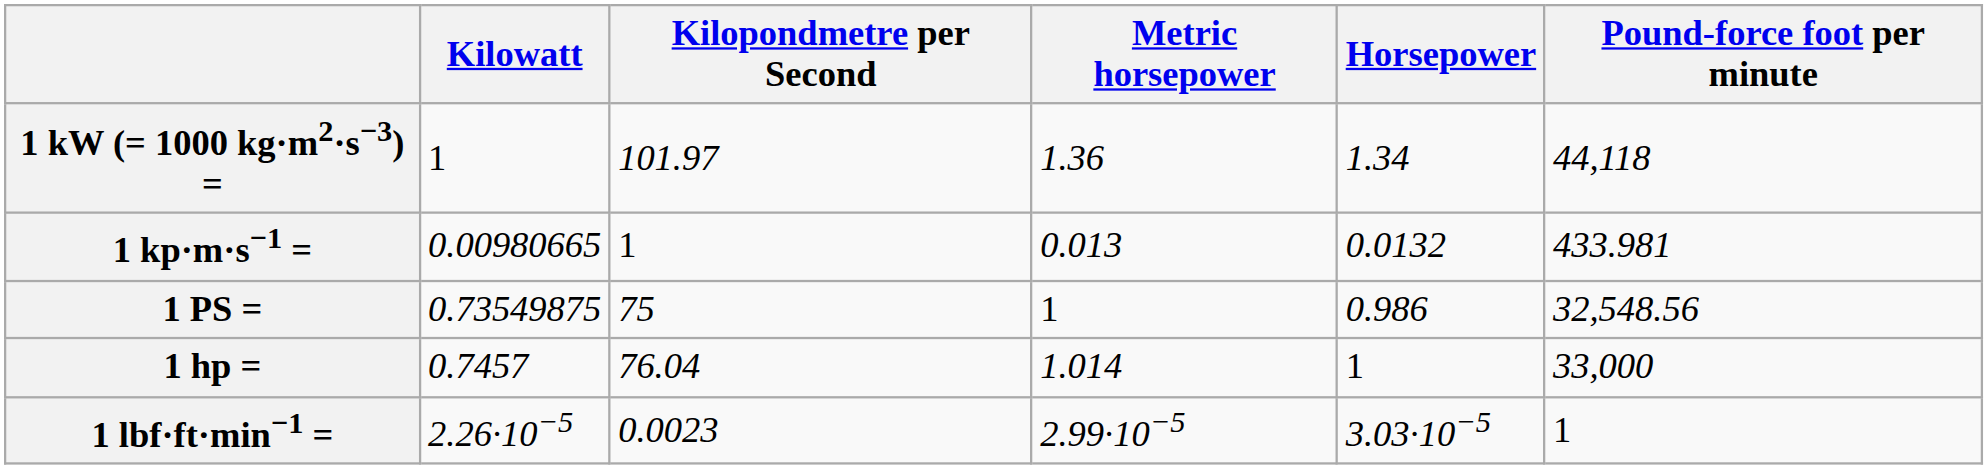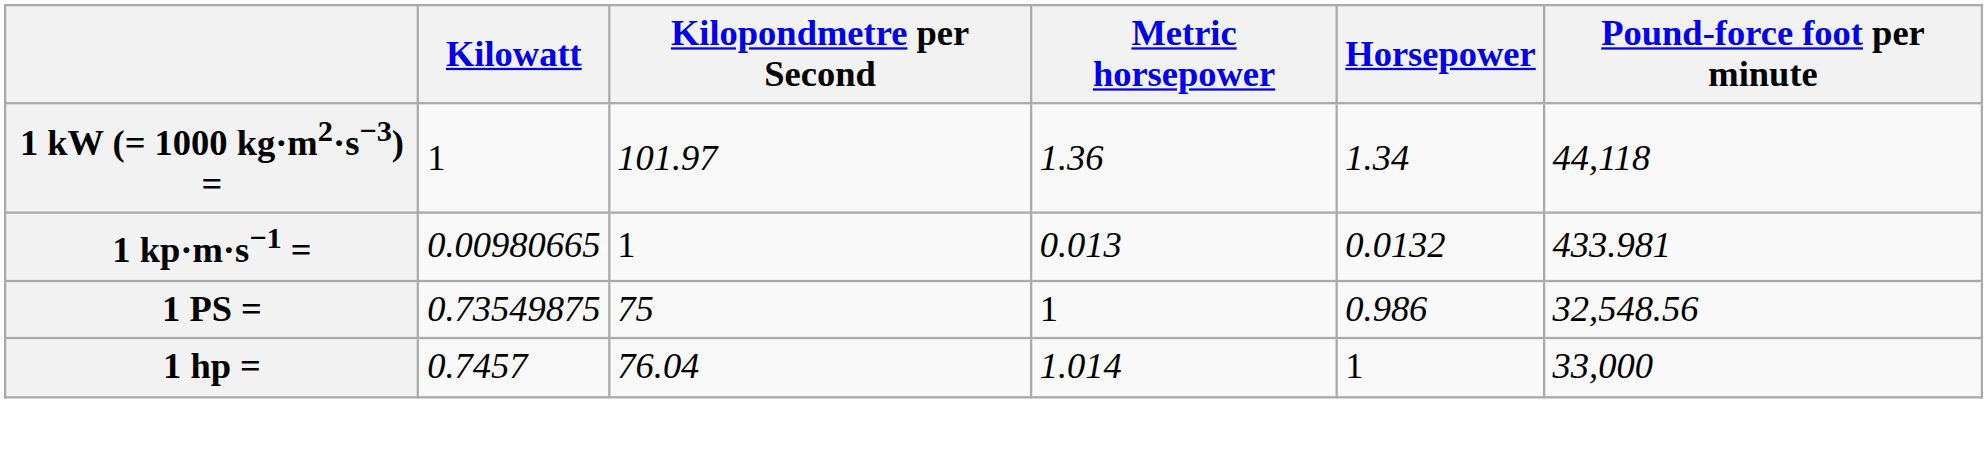- row: 1 lbf·ft·min−1 = | 2.26·10−5 | 0.0023 | 2.99·10−5 | 3.03·10−5 | 1
